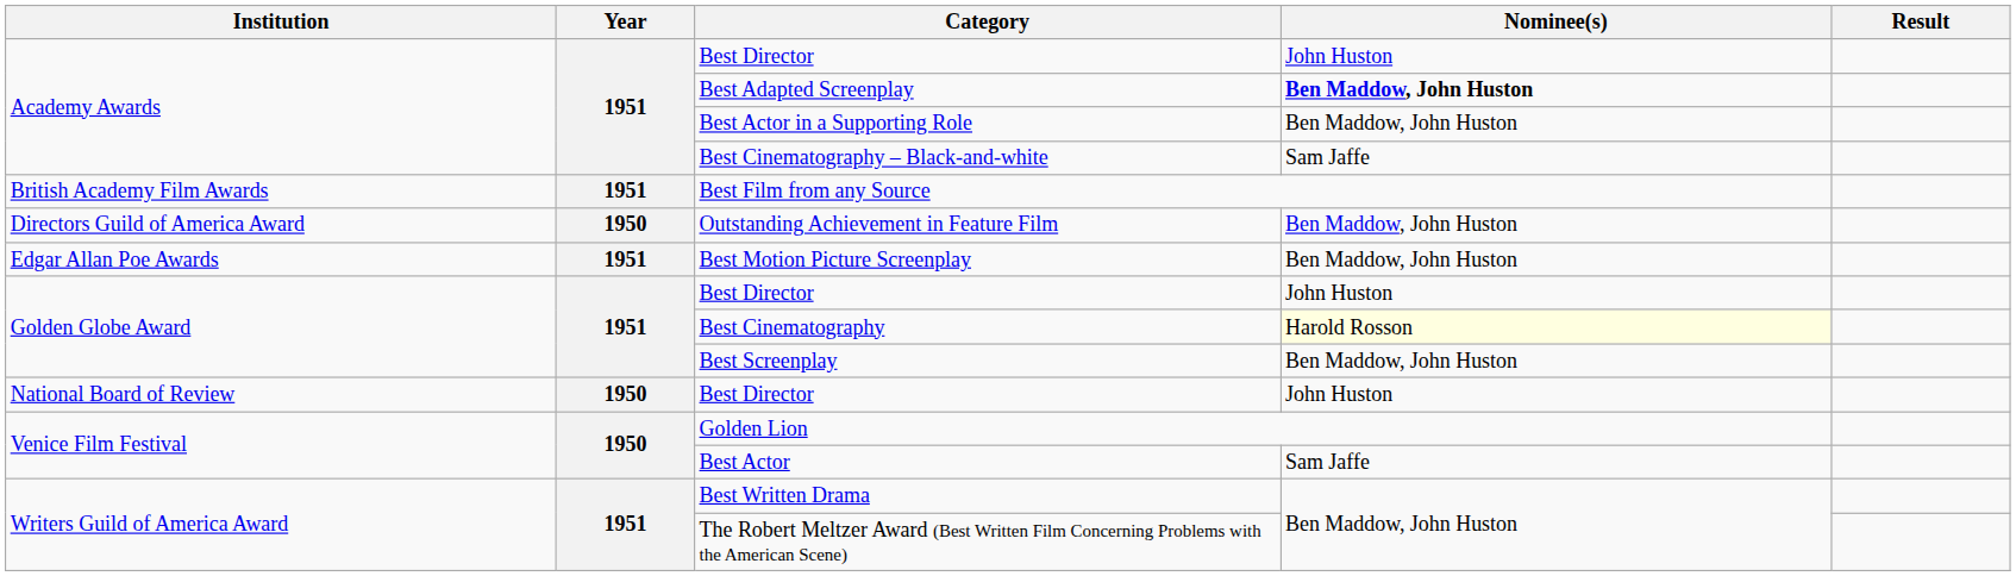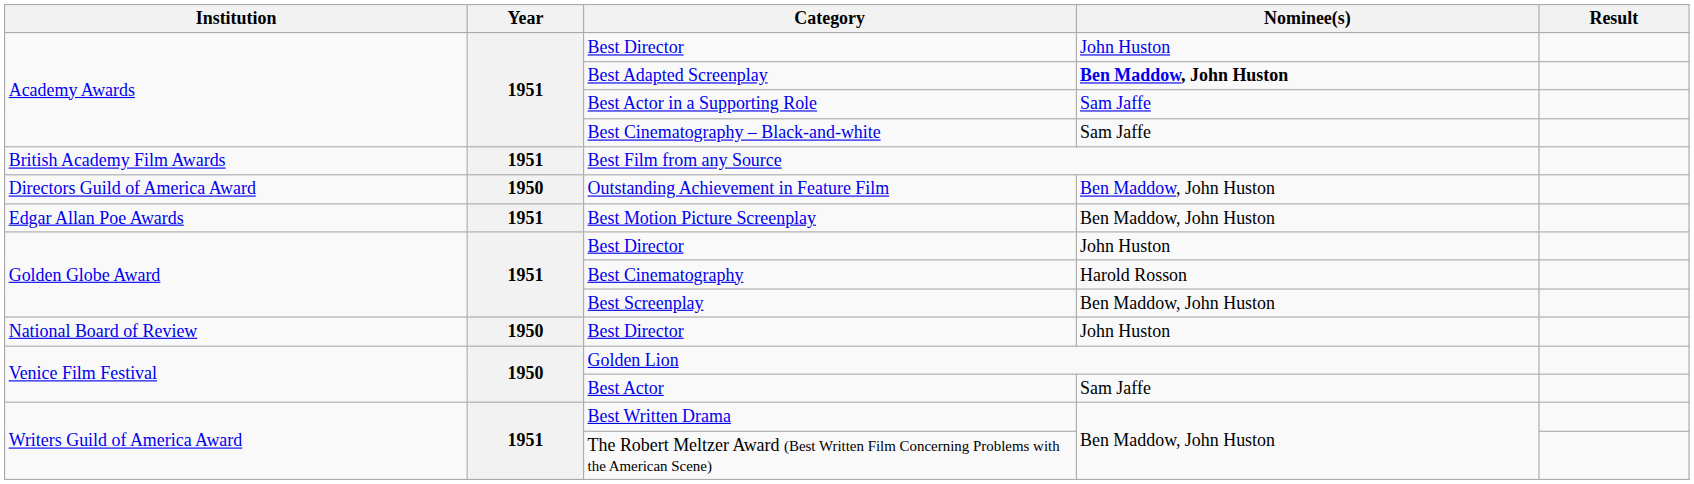Best Actor in a Supporting Role | Nominee(s): Ben Maddow, John Huston -> Sam Jaffe
Best Cinematography | Nominee(s): lightyellow background -> no background
